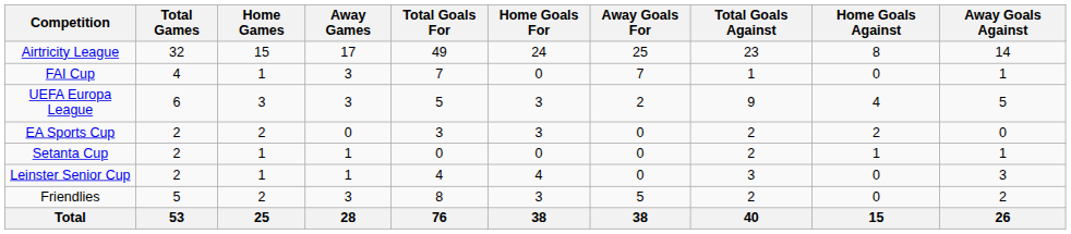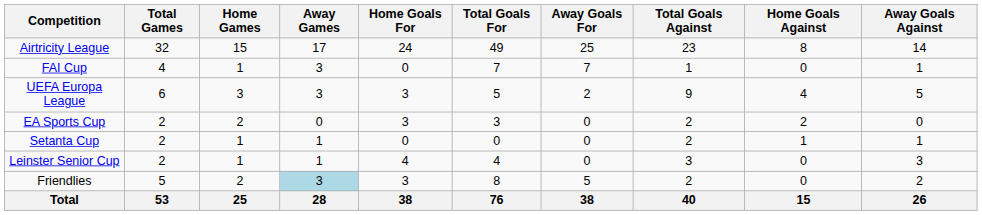columns swapped: Total Goals For <-> Home Goals For
Friendlies | Away Games: no background -> lightblue background
